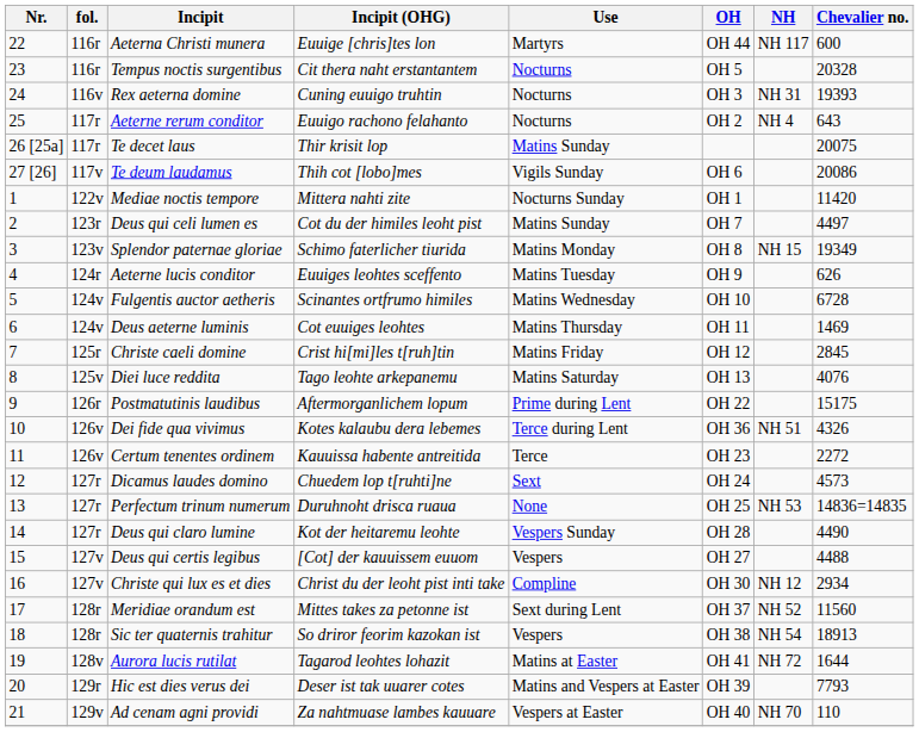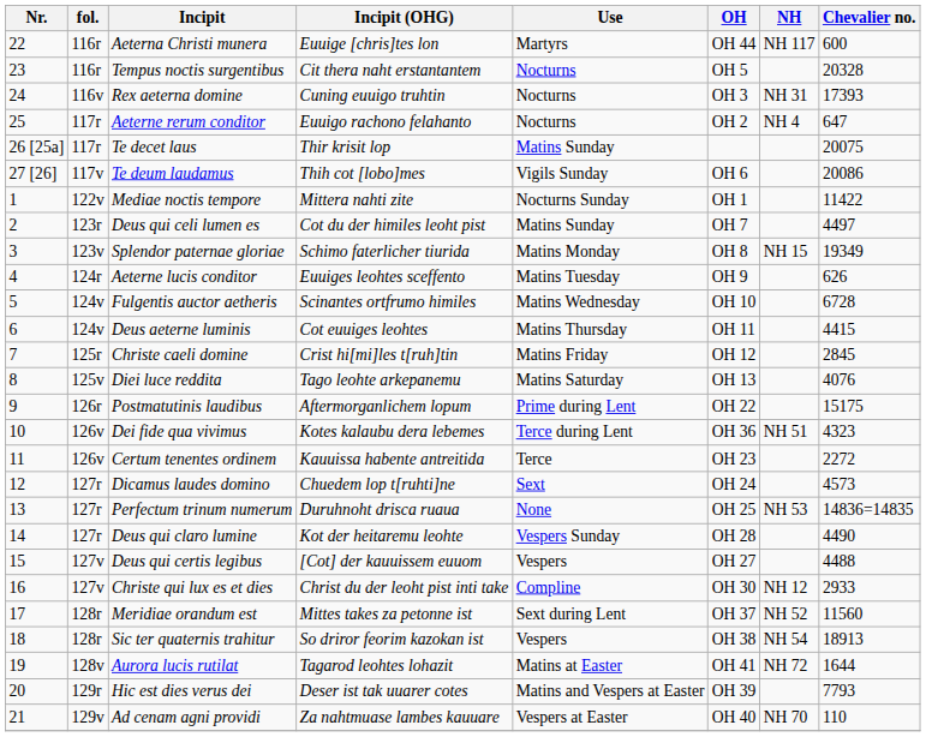Rex aeterna domine | Chevalier no.: 19393 -> 17393
Aeterne rerum conditor | Chevalier no.: 643 -> 647
Mediae noctis tempore | Chevalier no.: 11420 -> 11422
Deus aeterne luminis | Chevalier no.: 1469 -> 4415
Dei fide qua vivimus | Chevalier no.: 4326 -> 4323
Christe qui lux es et dies | Chevalier no.: 2934 -> 2933
